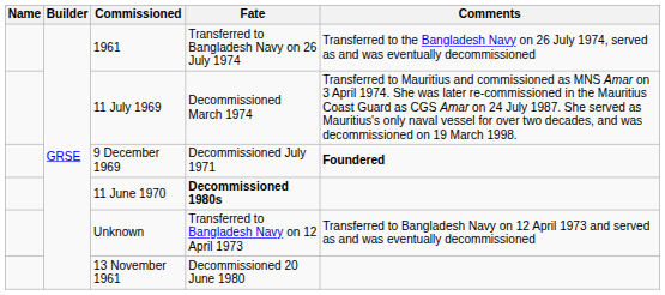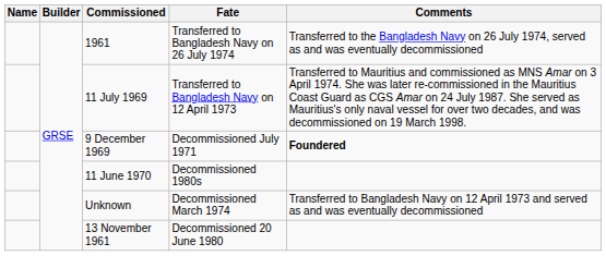11 July 1969 | Fate: Decommissioned March 1974 -> Transferred to Bangladesh Navy on 12 April 1973
11 June 1970 | Fate: bold -> normal
Unknown | Fate: Transferred to Bangladesh Navy on 12 April 1973 -> Decommissioned March 1974
